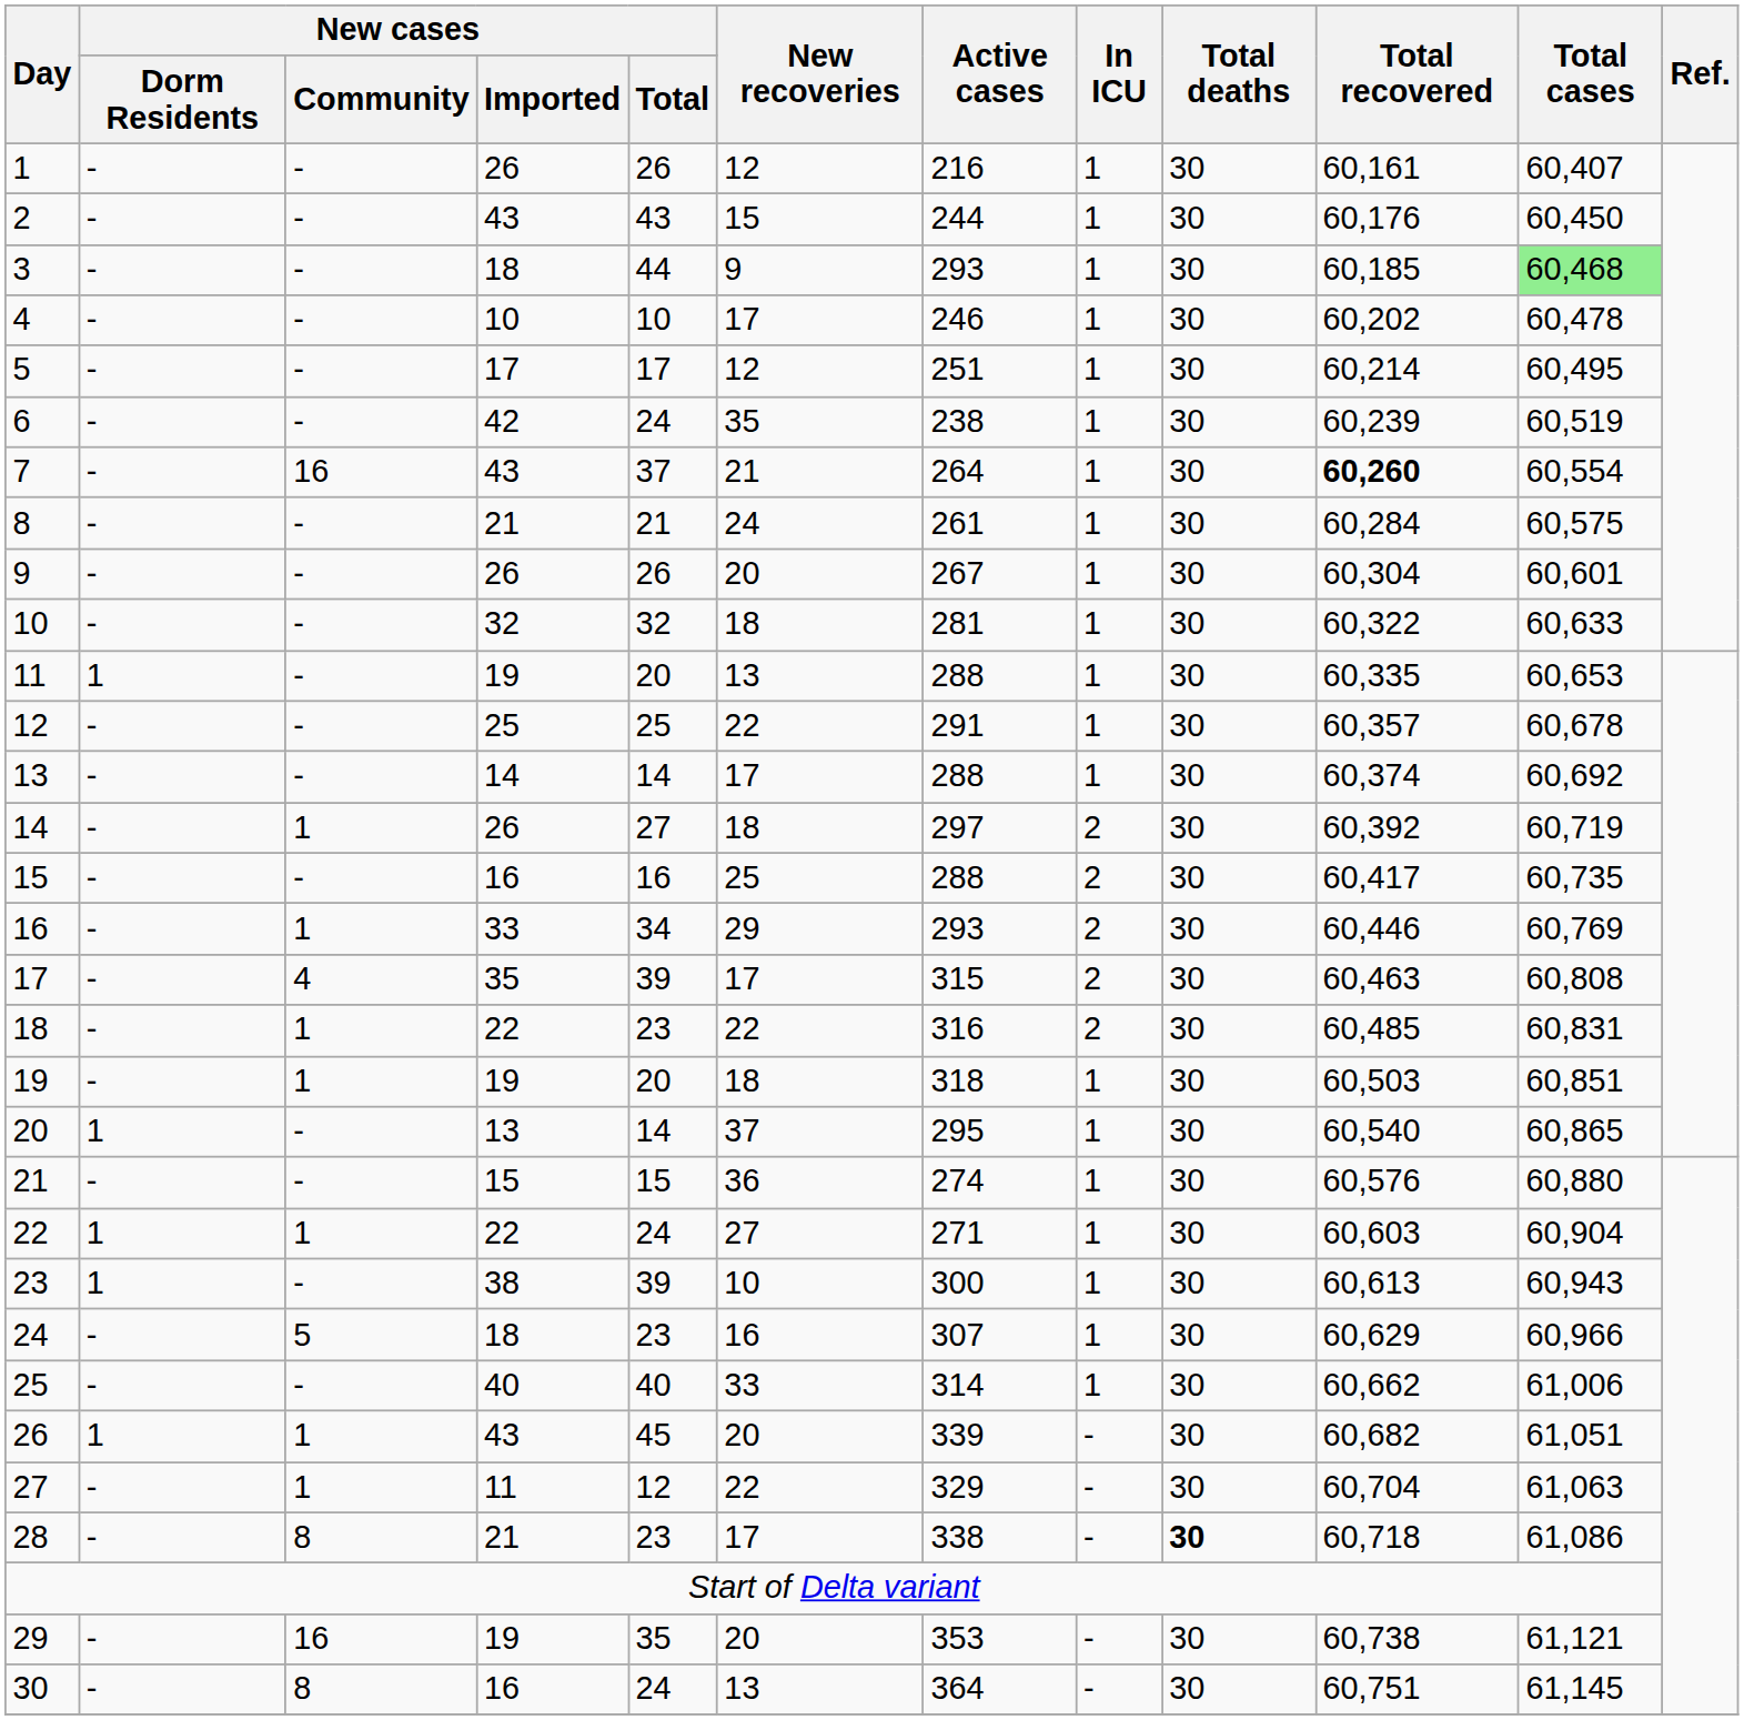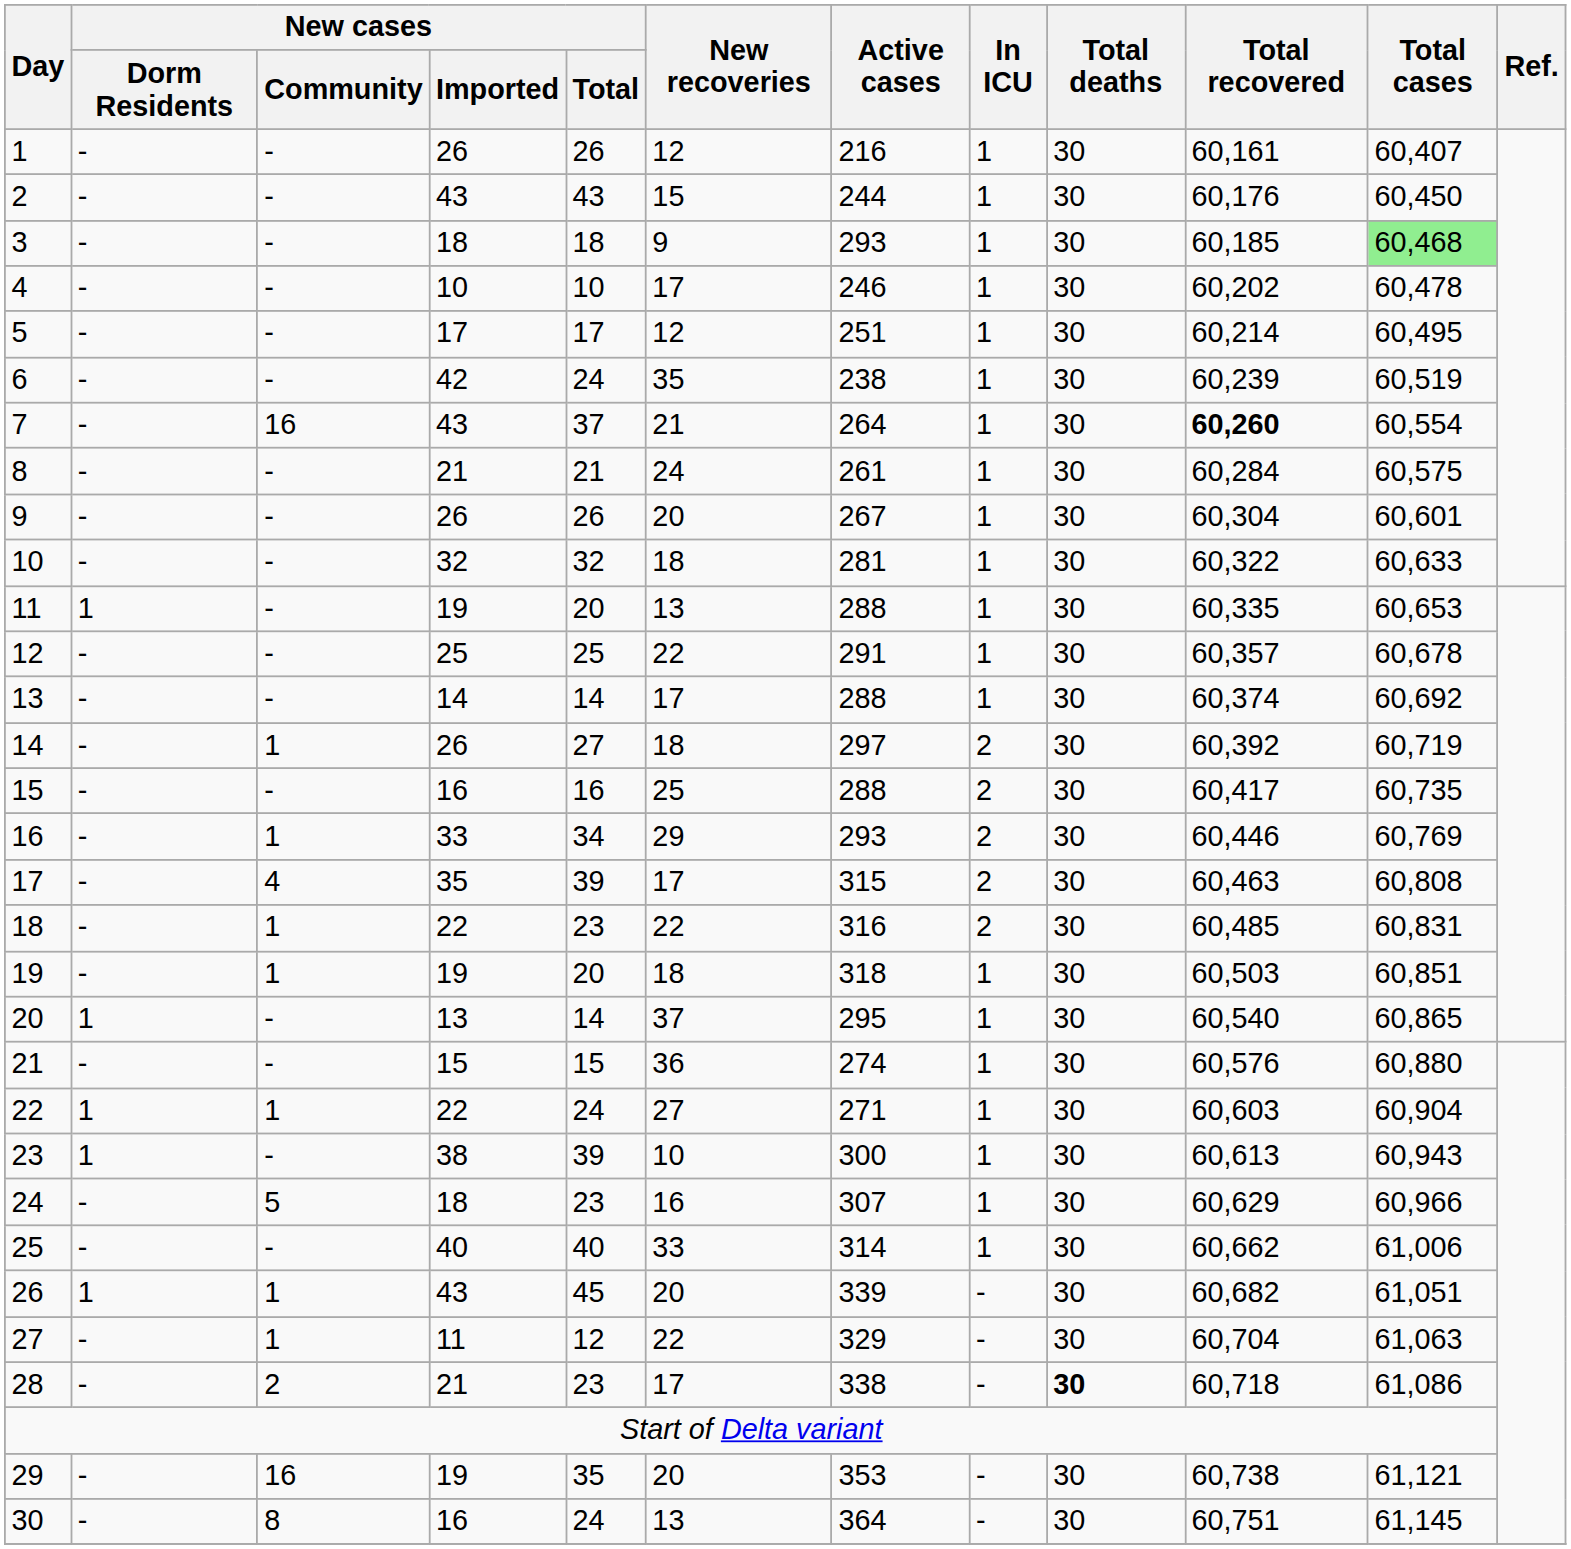3 | New cases / Total: 44 -> 18
28 | New cases / Community: 8 -> 2
